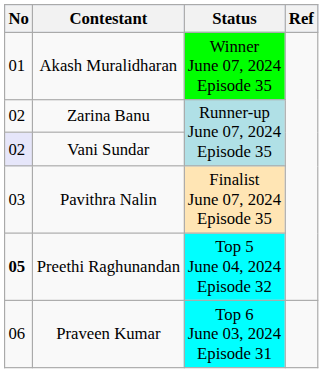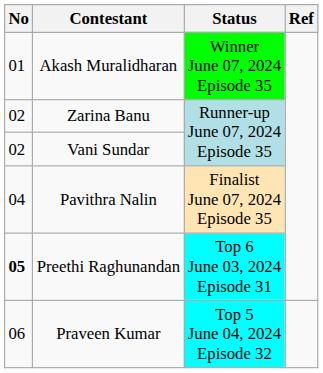Vani Sundar | No: lavender background -> no background
Pavithra Nalin | No: 03 -> 04
Preethi Raghunandan | Status: Top 5 June 04, 2024 Episode 32 -> Top 6 June 03, 2024 Episode 31
Praveen Kumar | Status: Top 6 June 03, 2024 Episode 31 -> Top 5 June 04, 2024 Episode 32
